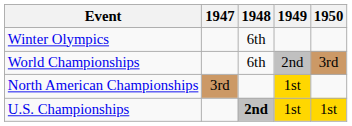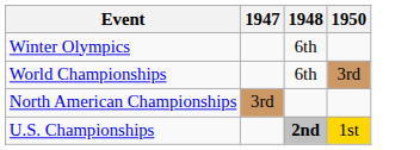- column: 1949 | 2nd | 1st | 1st
